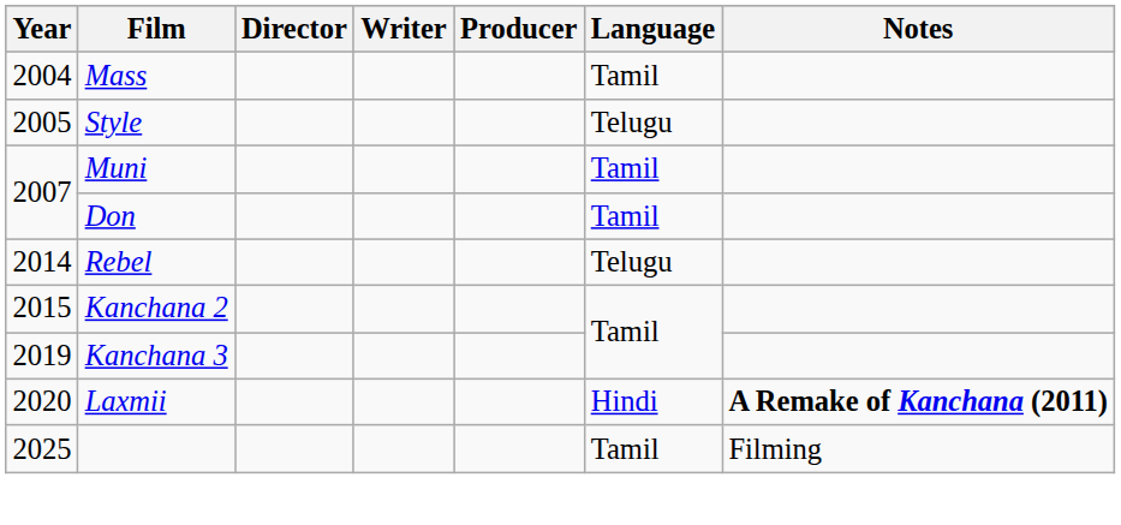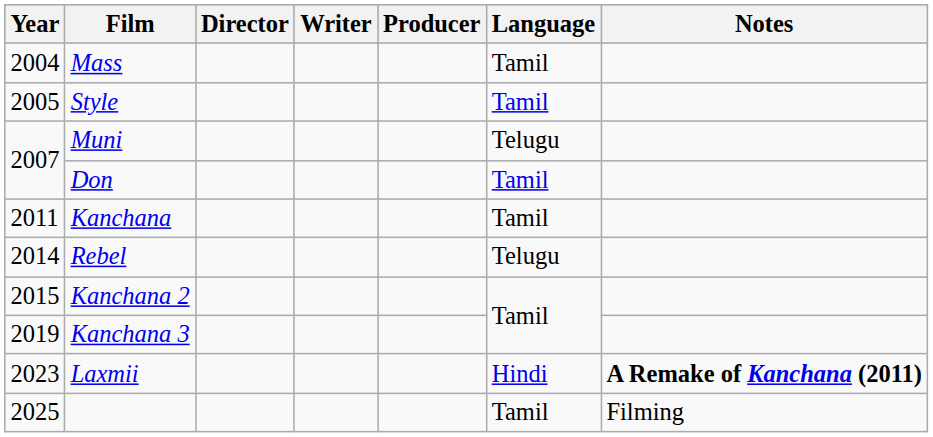Style | Language: Telugu -> Tamil
Muni | Language: Tamil -> Telugu
+ row: 2011 | Kanchana | Tamil
Laxmii | Year: 2020 -> 2023
